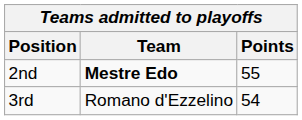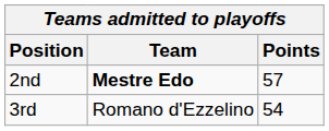2nd | Points: 55 -> 57
